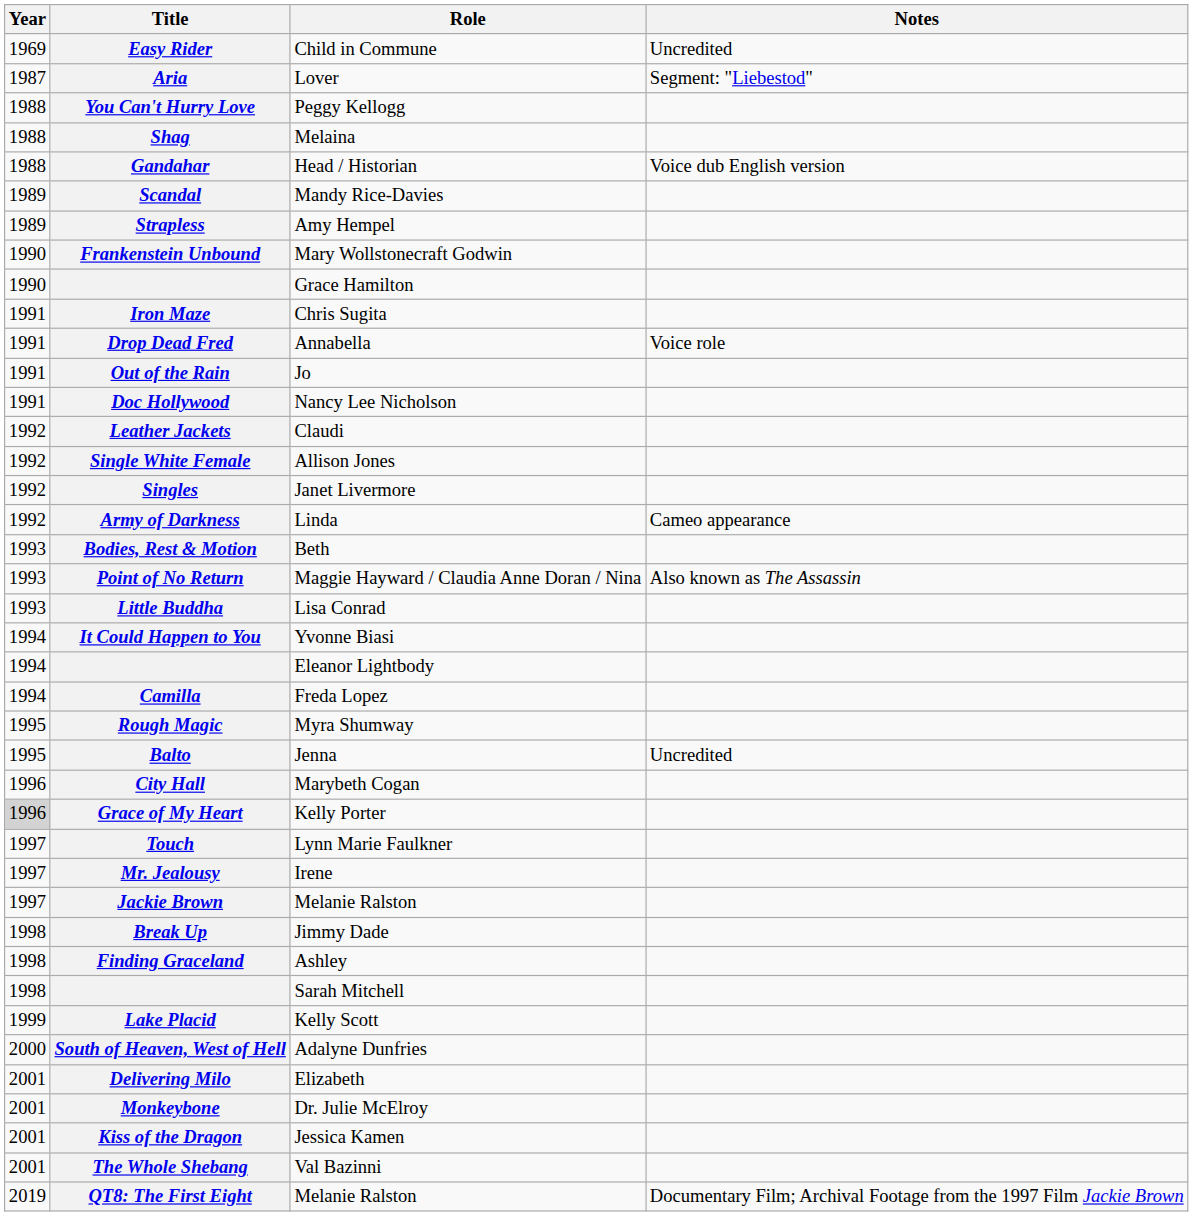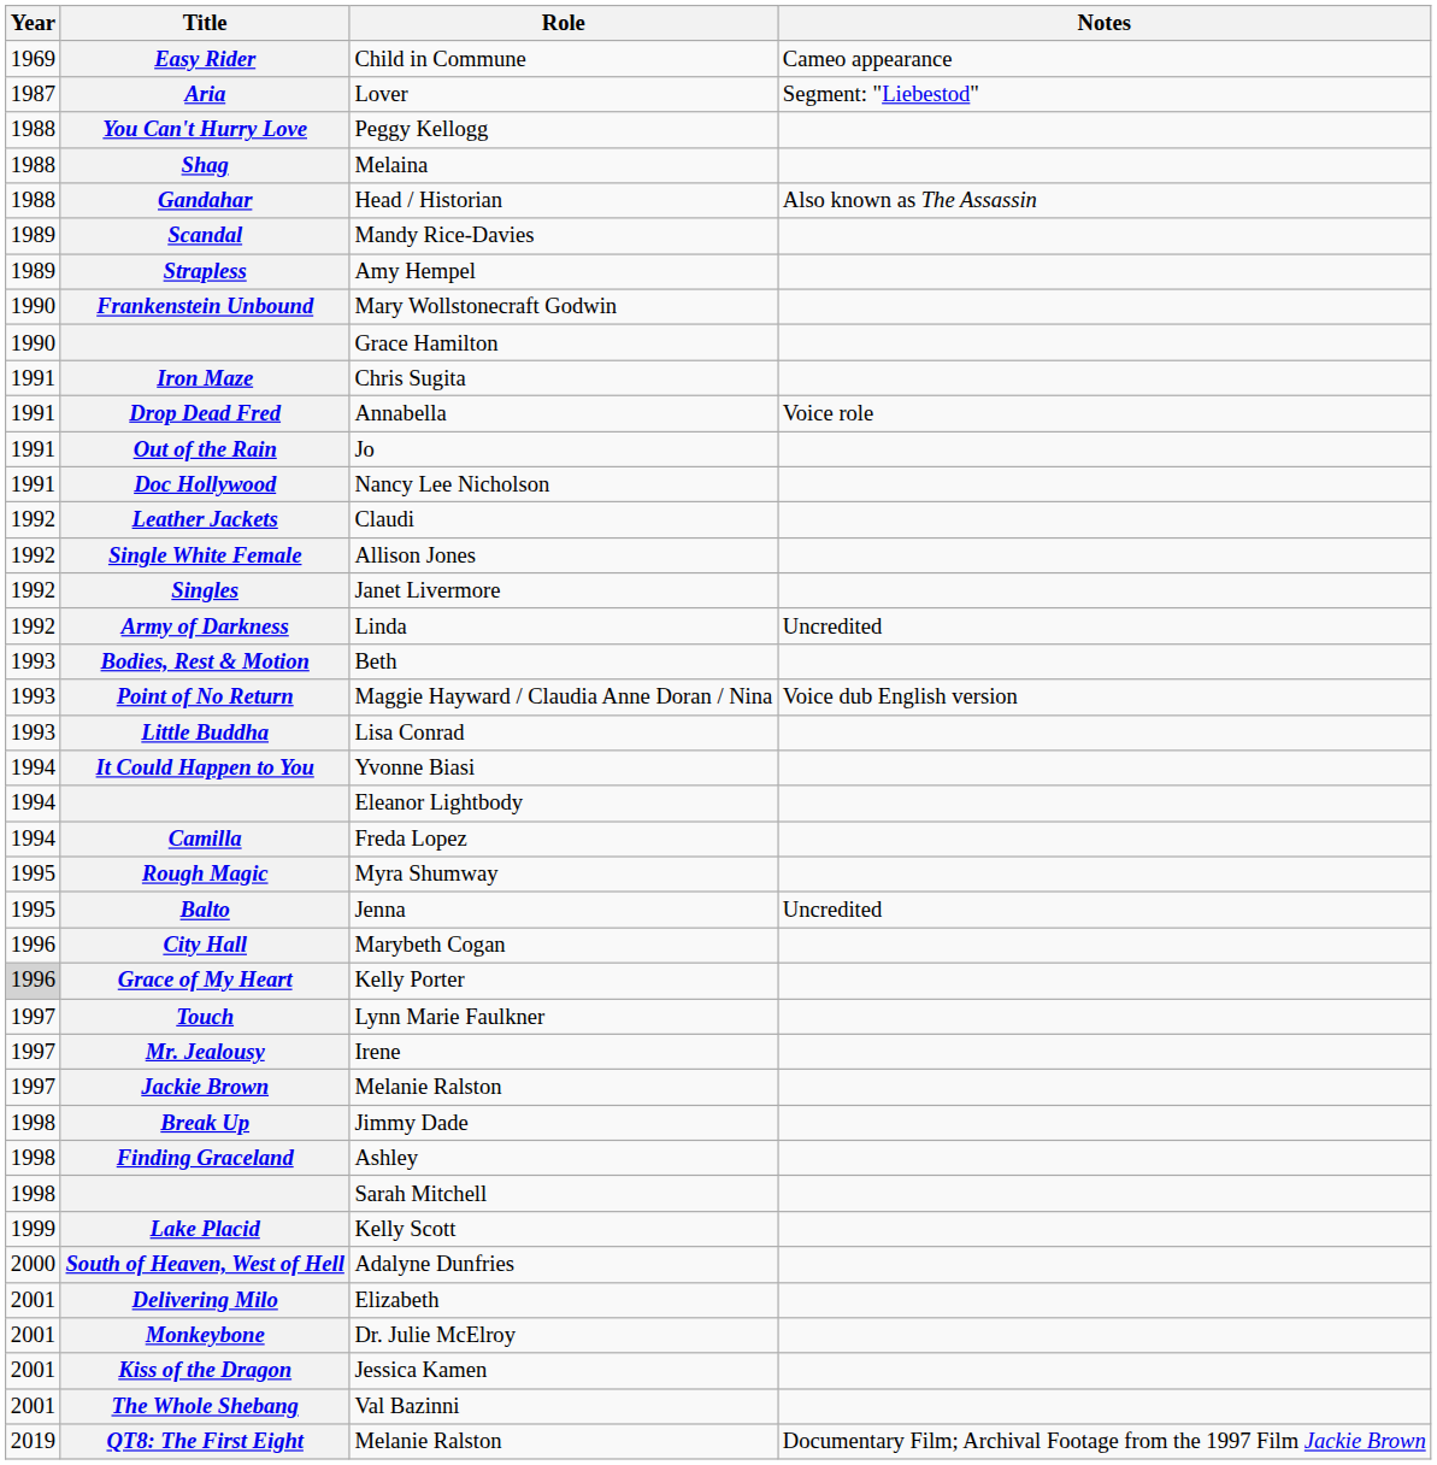Child in Commune | Notes: Uncredited -> Cameo appearance
Head / Historian | Notes: Voice dub English version -> Also known as The Assassin
Linda | Notes: Cameo appearance -> Uncredited
Maggie Hayward / Claudia Anne Doran / Nina | Notes: Also known as The Assassin -> Voice dub English version
